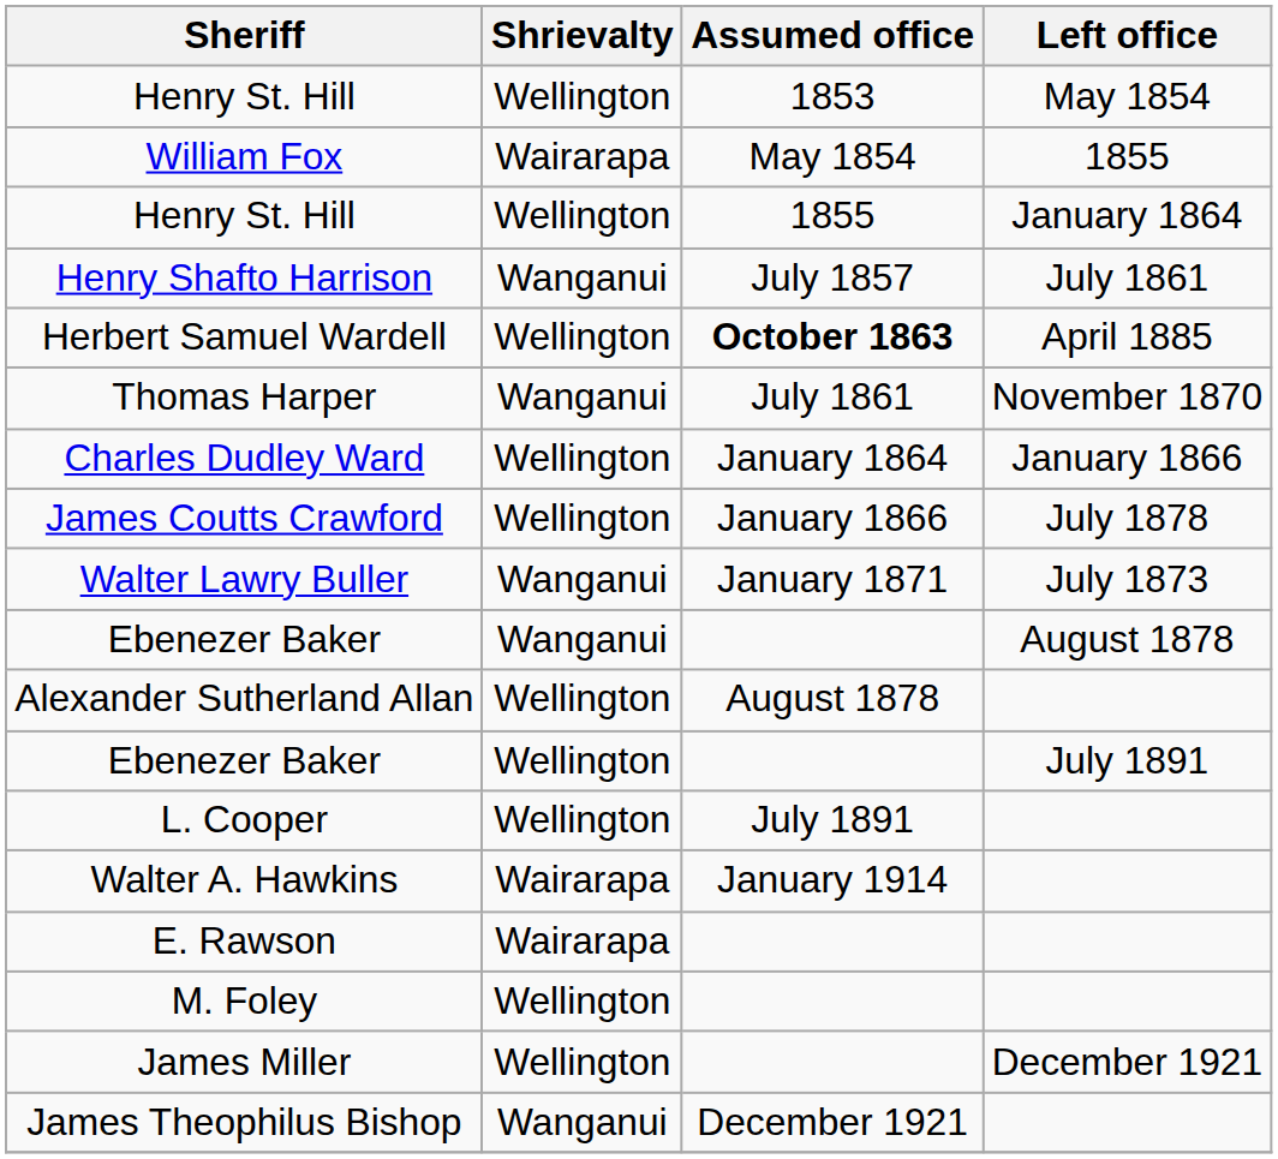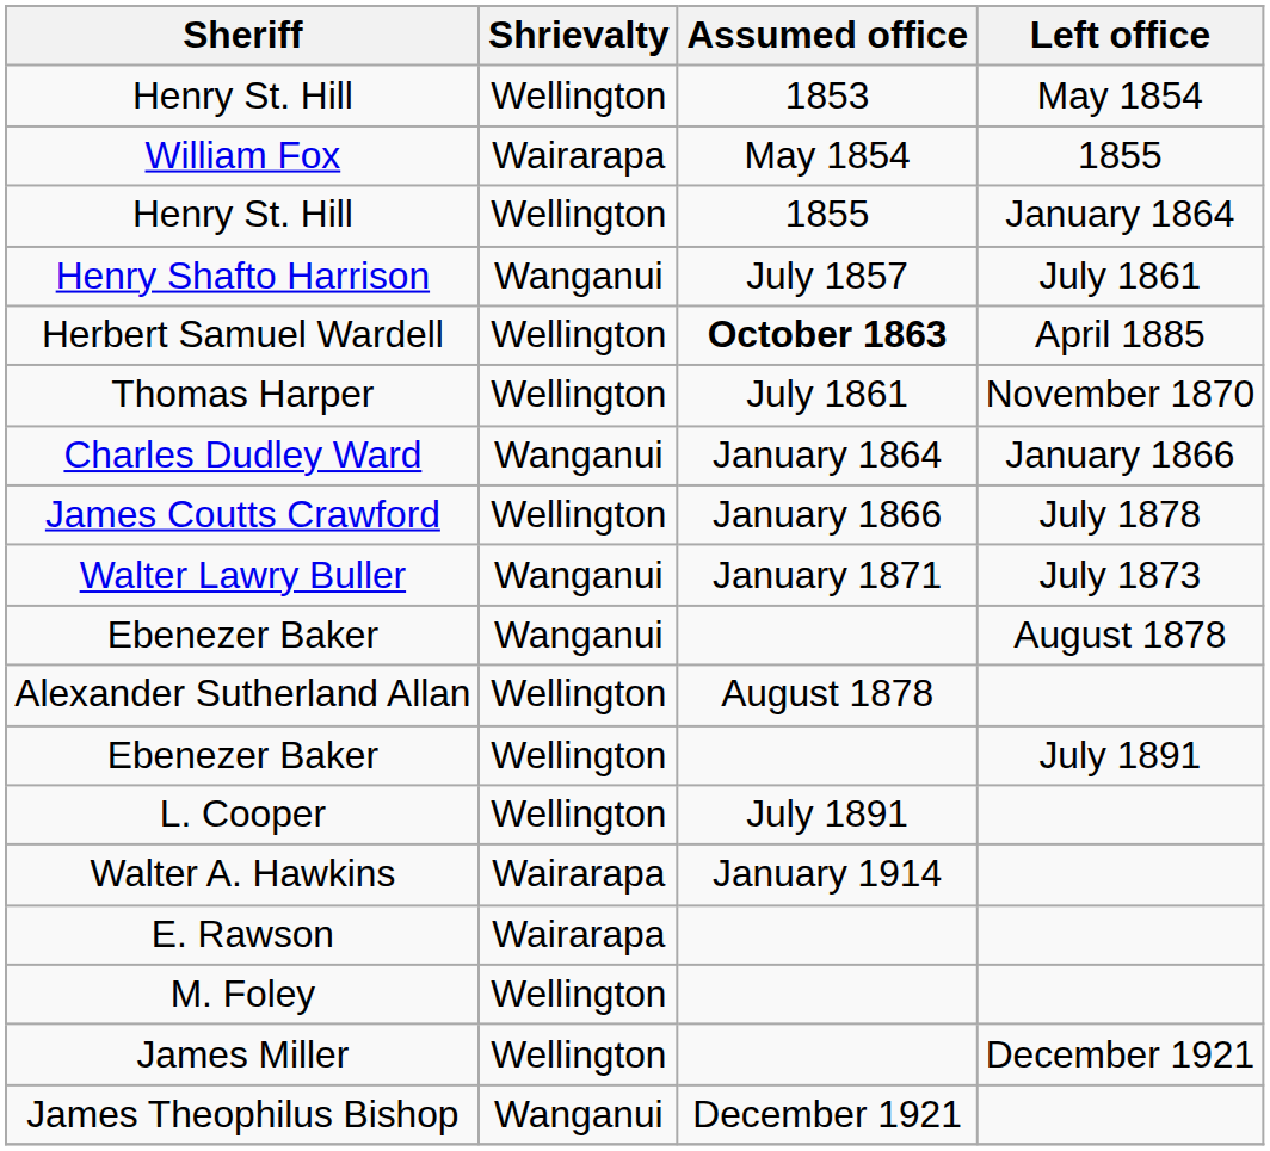Thomas Harper | Shrievalty: Wanganui -> Wellington
Charles Dudley Ward | Shrievalty: Wellington -> Wanganui
